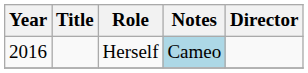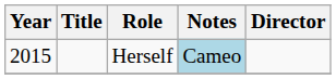Herself | Year: 2016 -> 2015
